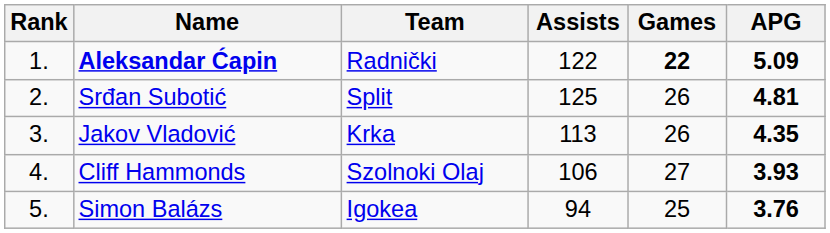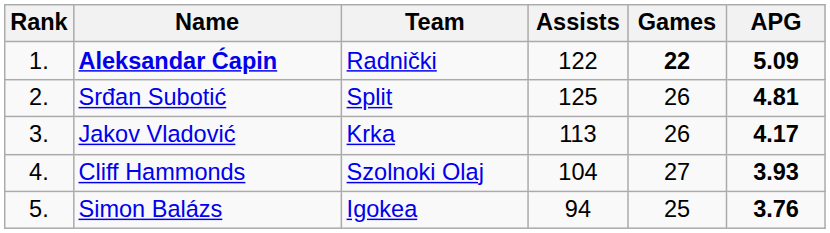Jakov Vladović | APG: 4.35 -> 4.17
Cliff Hammonds | Assists: 106 -> 104
